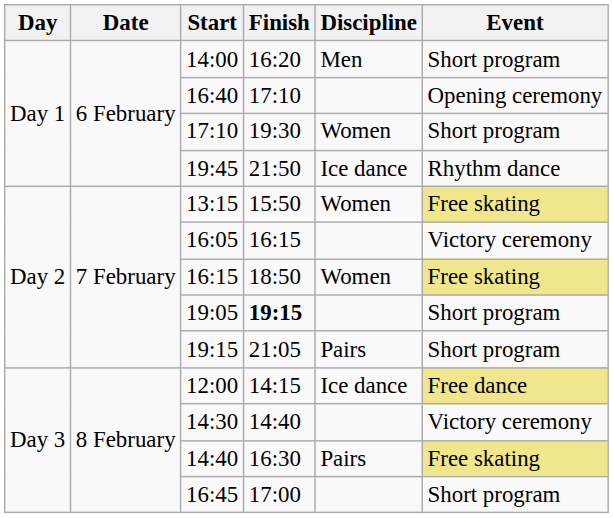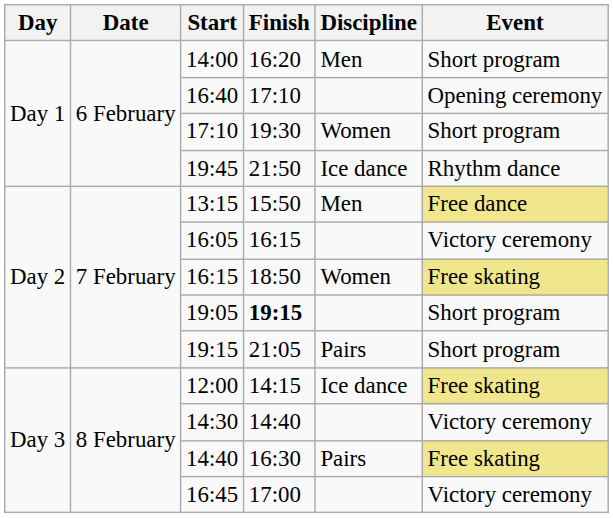13:15 | Discipline: Women -> Men
13:15 | Event: Free skating -> Free dance
12:00 | Event: Free dance -> Free skating
16:45 | Event: Short program -> Victory ceremony
